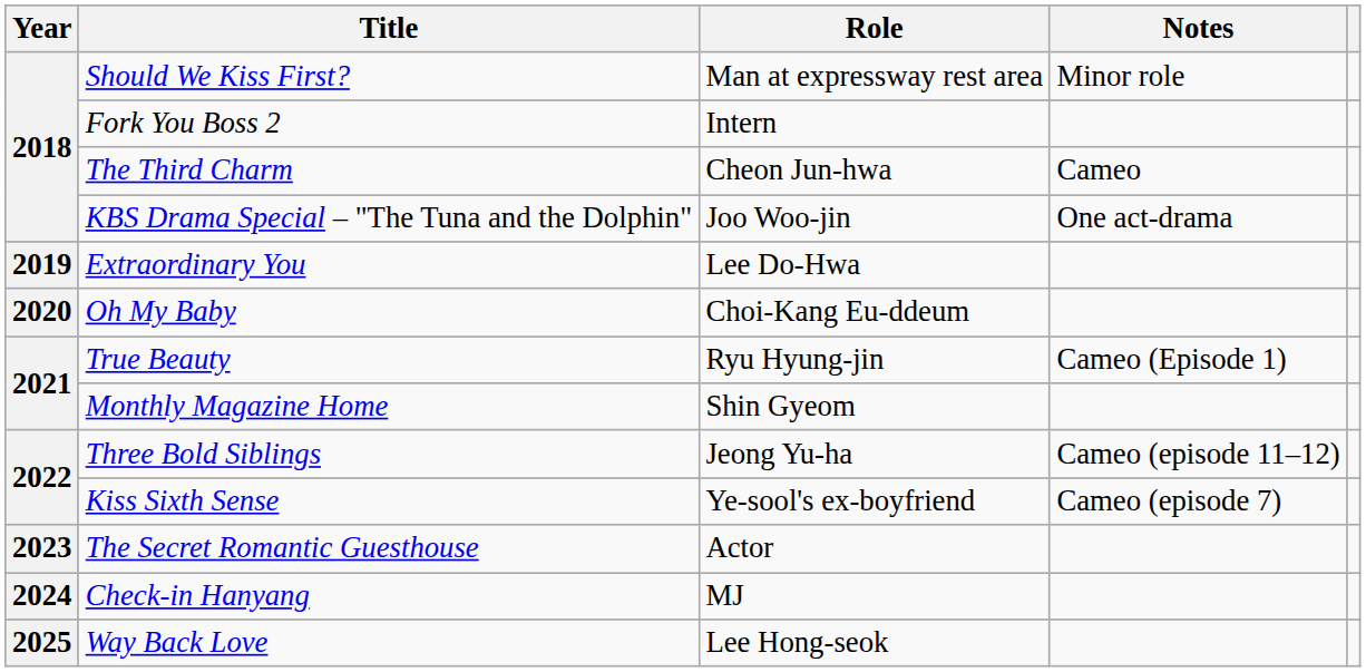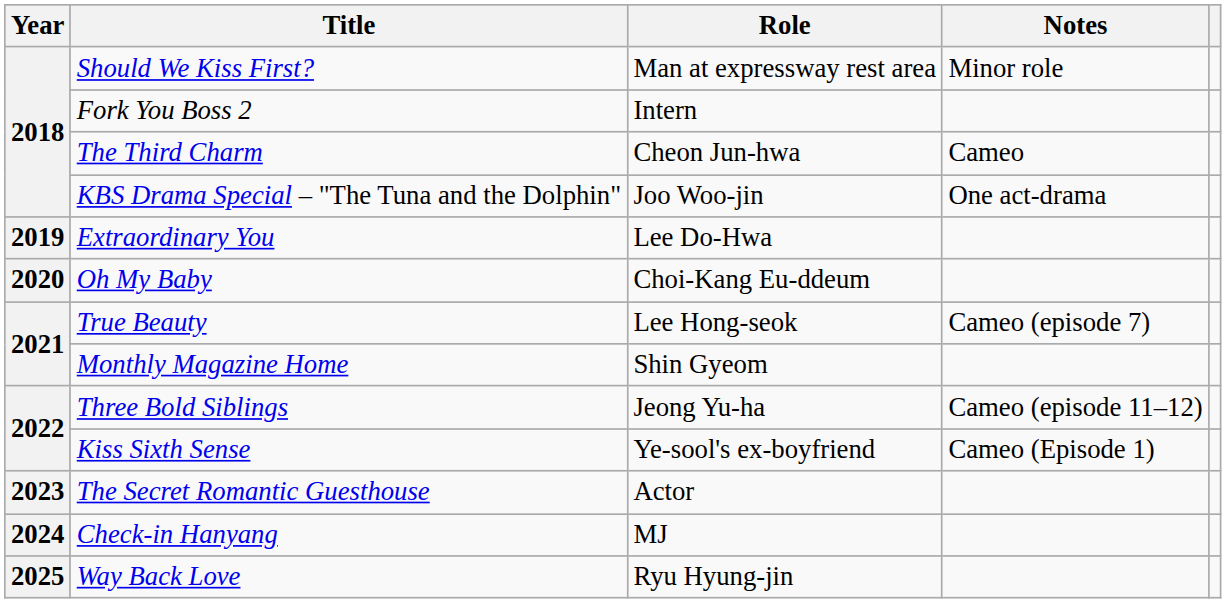True Beauty | Role: Ryu Hyung-jin -> Lee Hong-seok
True Beauty | Notes: Cameo (Episode 1) -> Cameo (episode 7)
Kiss Sixth Sense | Notes: Cameo (episode 7) -> Cameo (Episode 1)
Way Back Love | Role: Lee Hong-seok -> Ryu Hyung-jin
